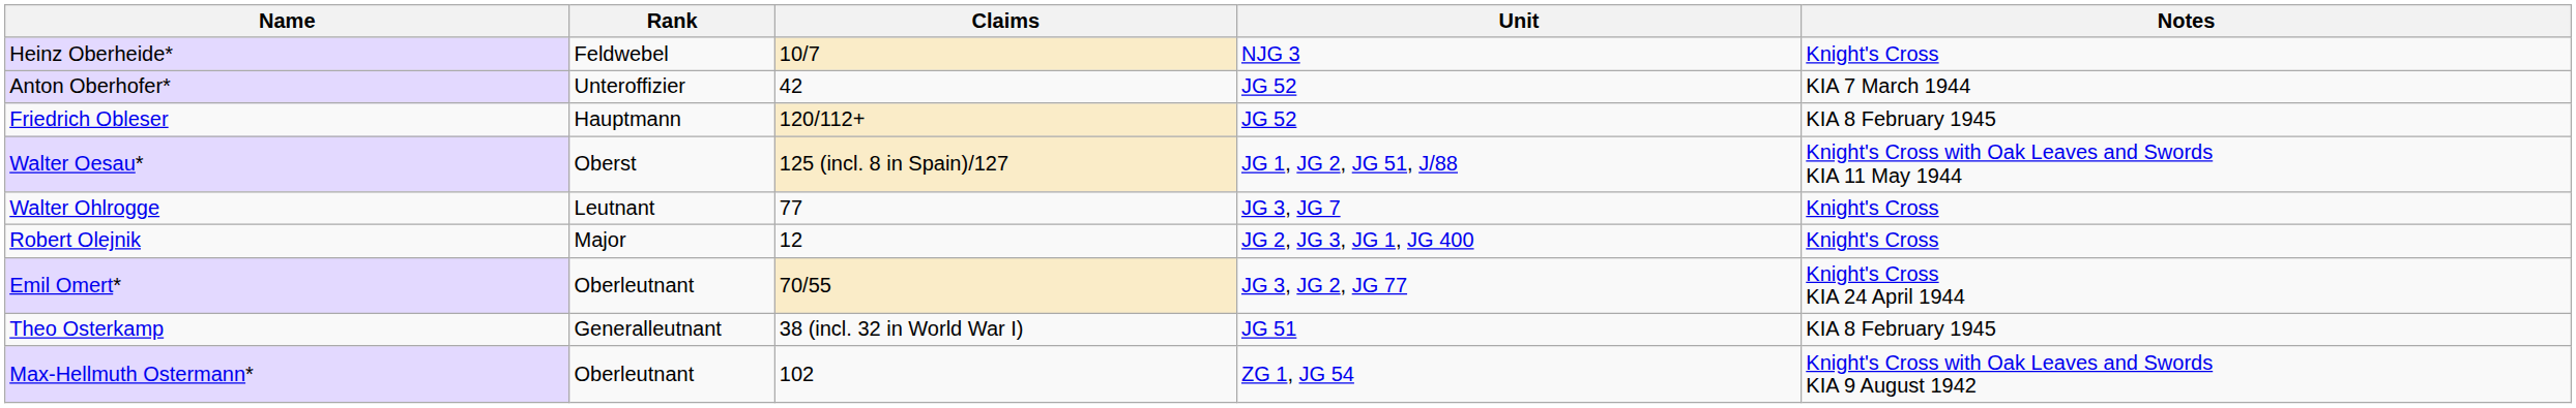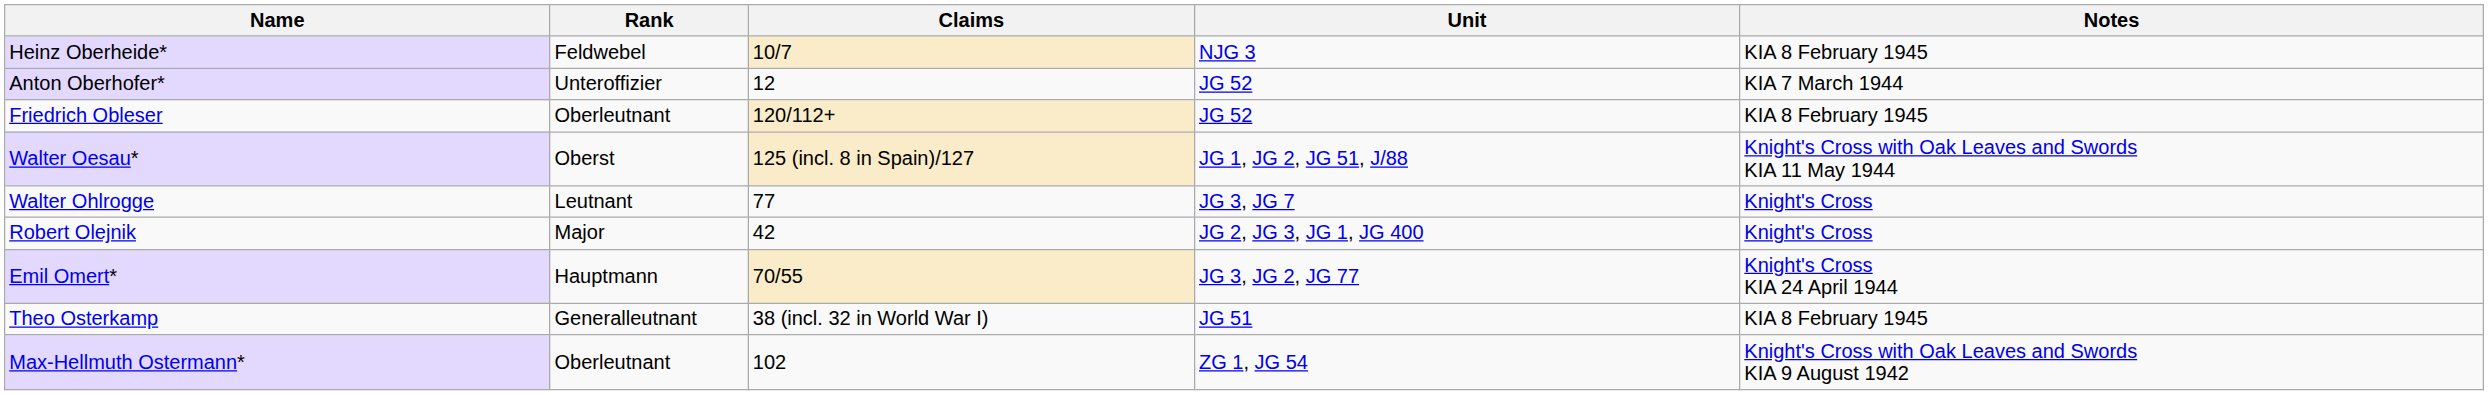Heinz Oberheide* | Notes: Knight's Cross -> KIA 8 February 1945
Anton Oberhofer* | Claims: 42 -> 12
Friedrich Obleser | Rank: Hauptmann -> Oberleutnant
Robert Olejnik | Claims: 12 -> 42
Emil Omert* | Rank: Oberleutnant -> Hauptmann
